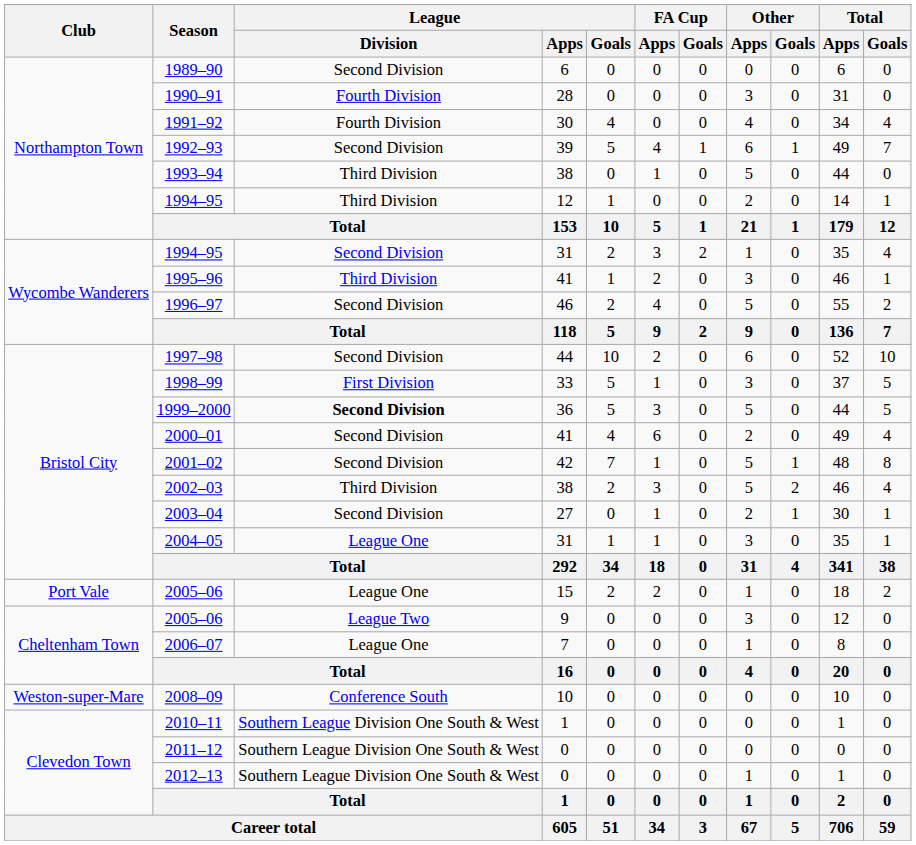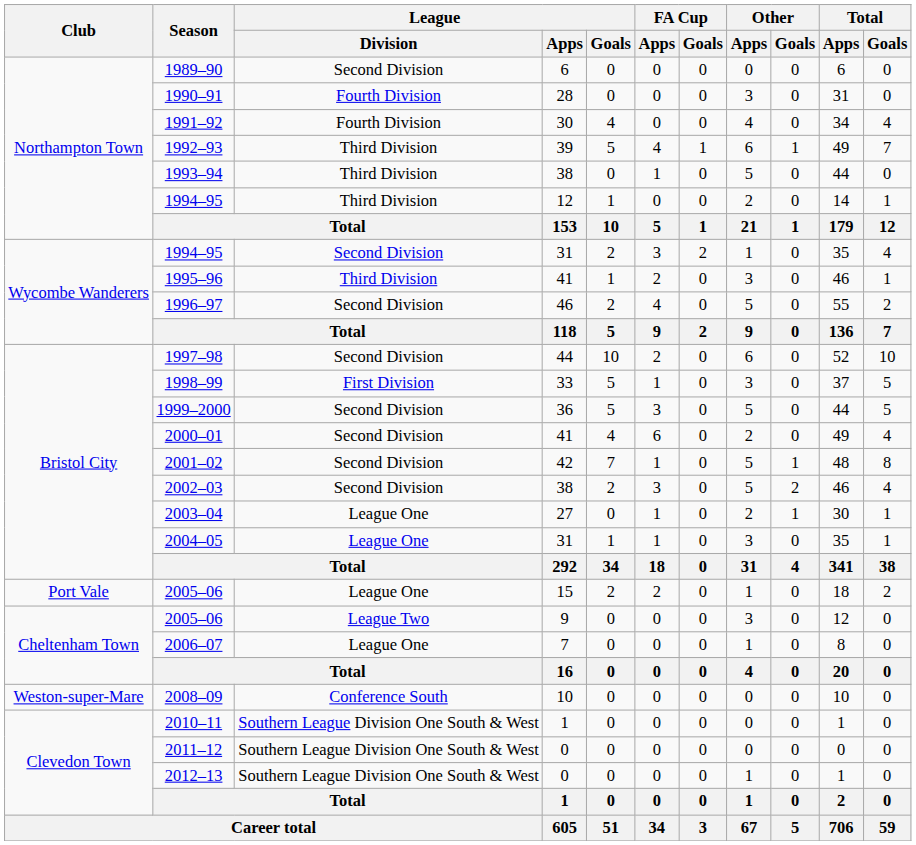1992–93 | League / Division: Second Division -> Third Division
1999–2000 | League / Division: bold -> normal
2002–03 | League / Division: Third Division -> Second Division
2003–04 | League / Division: Second Division -> League One
